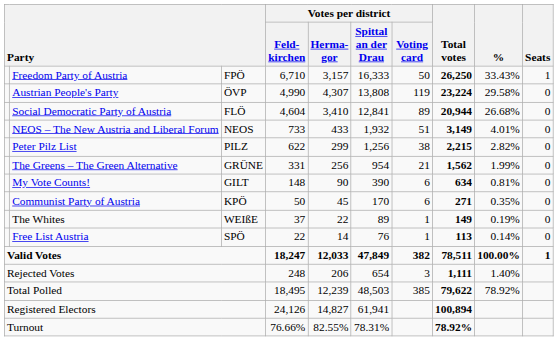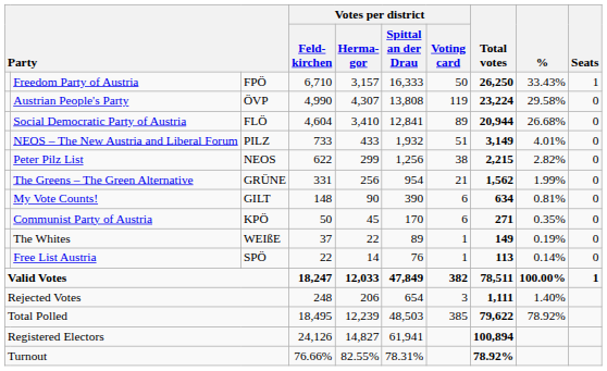NEOS – The New Austria and Liberal Forum | column 3: NEOS -> PILZ
Peter Pilz List | column 3: PILZ -> NEOS
